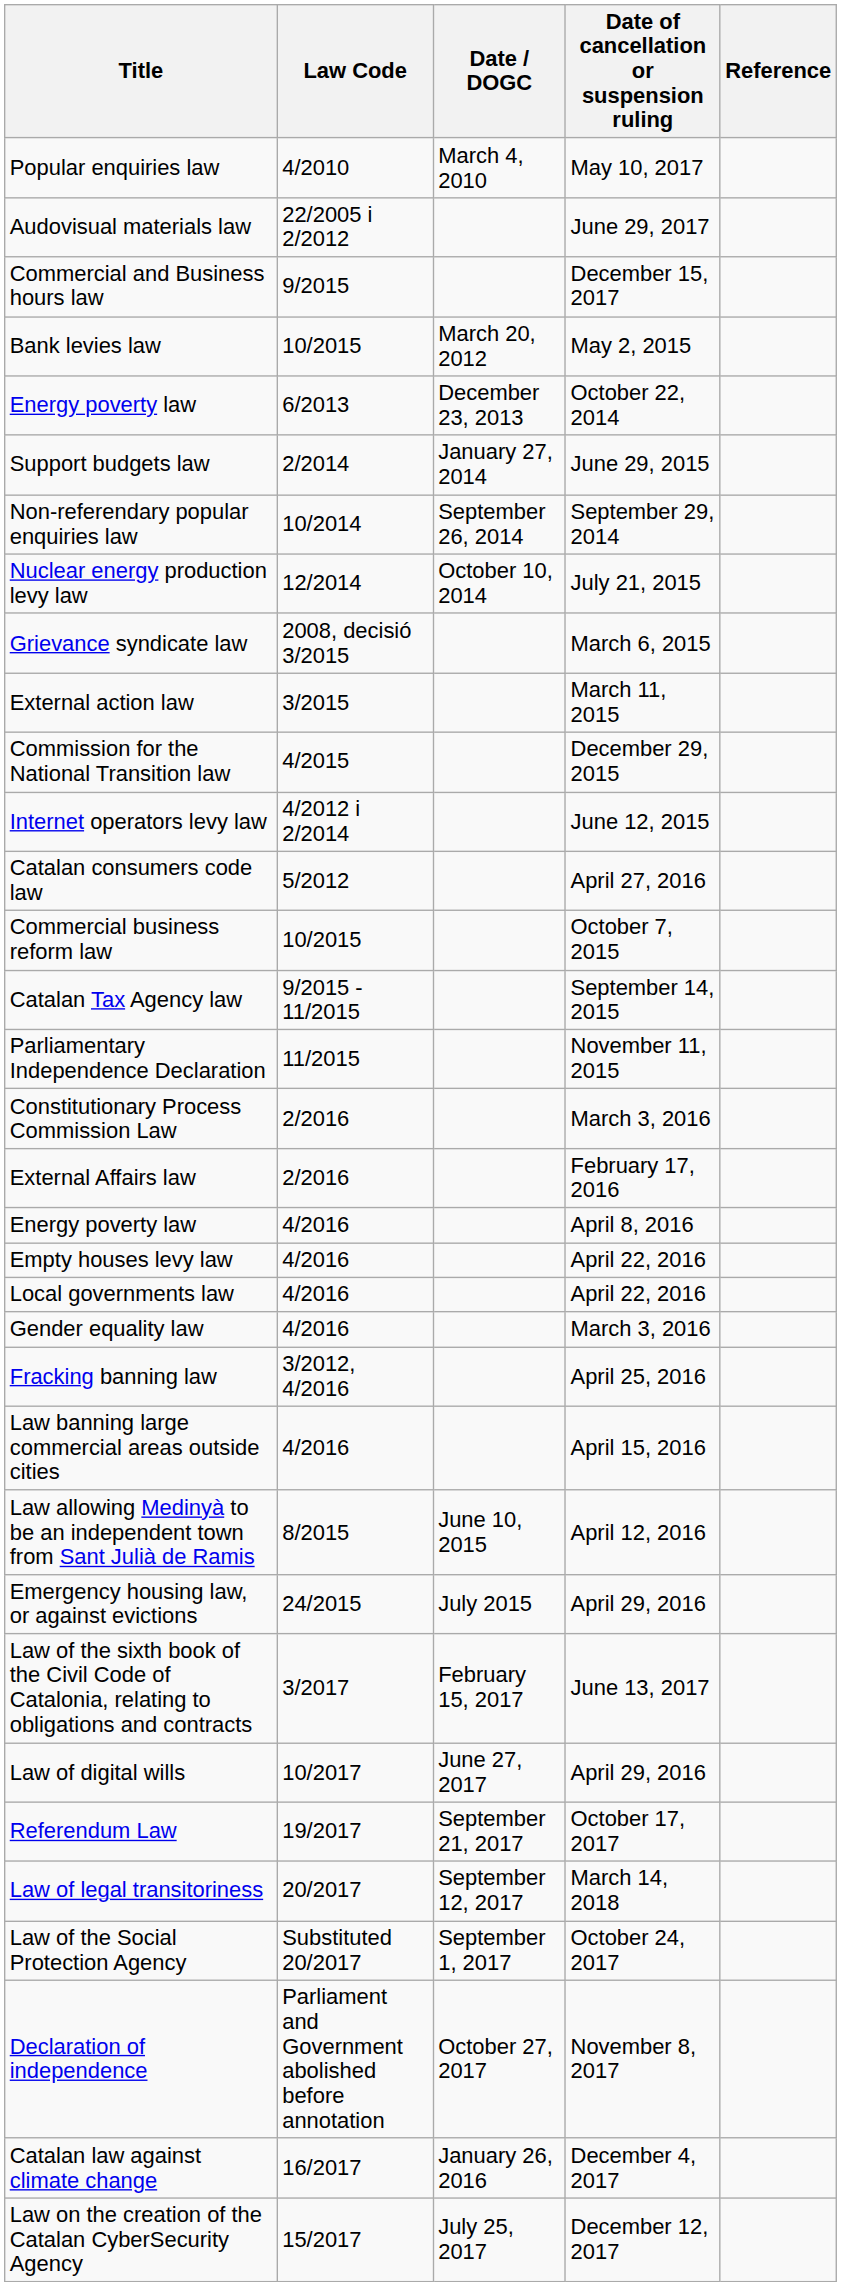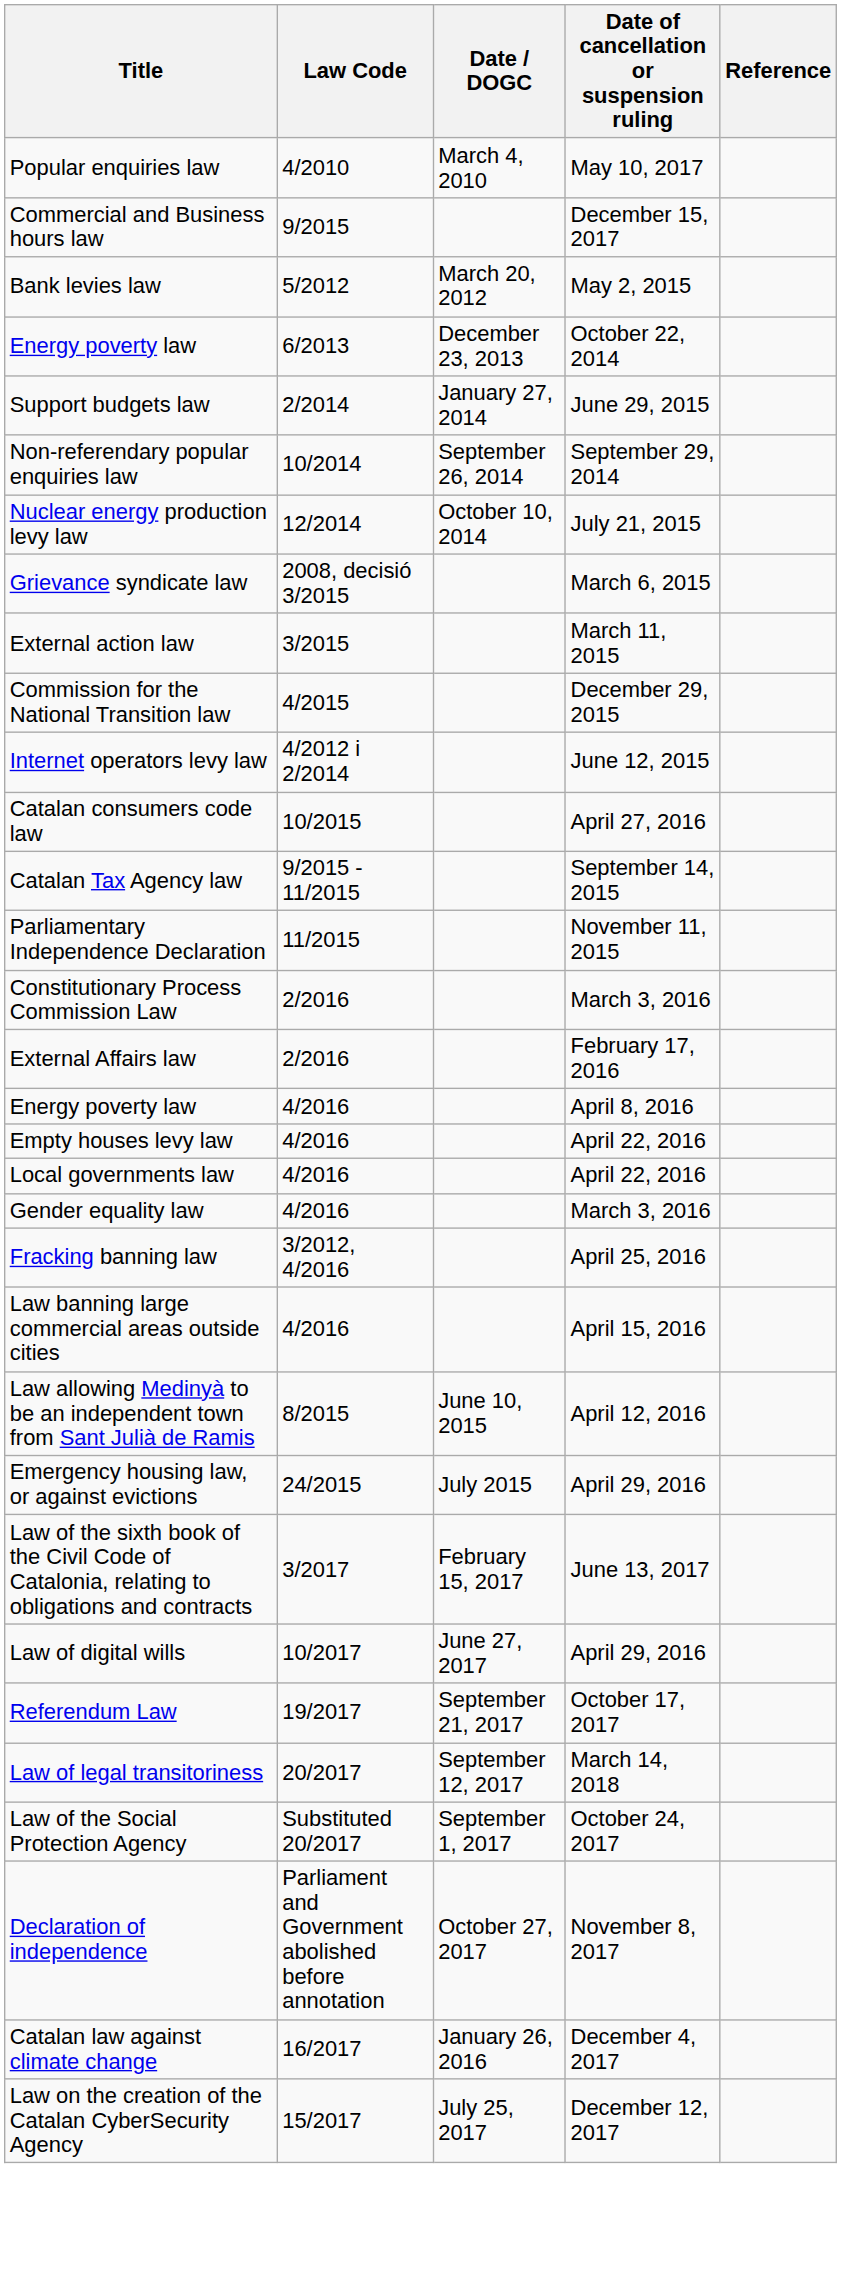- row: Audovisual materials law | 22/2005 i 2/2012 | June 29, 2017
Bank levies law | Law Code: 10/2015 -> 5/2012
Catalan consumers code law | Law Code: 5/2012 -> 10/2015
- row: Commercial business reform law | 10/2015 | October 7, 2015
